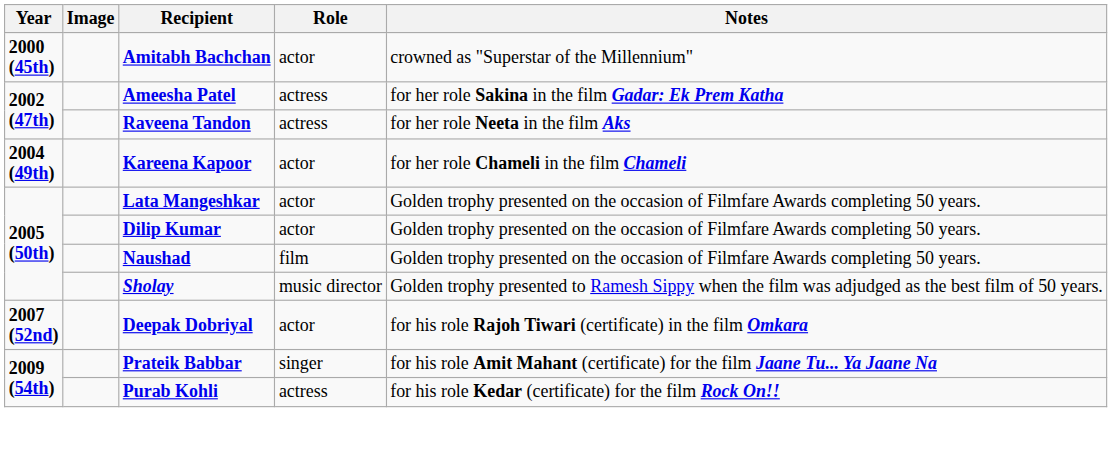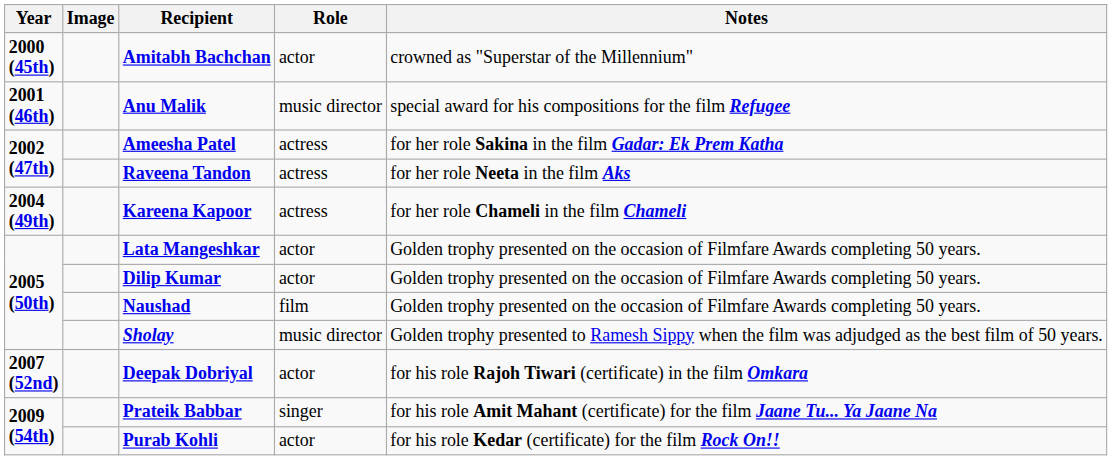+ row: 2001 (46th) | Anu Malik | music director | special award for his compositions for the film Refugee
Kareena Kapoor | Role: actor -> actress
Purab Kohli | Role: actress -> actor
